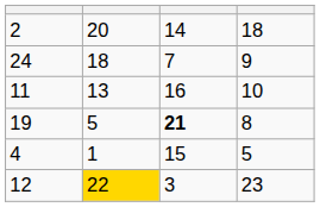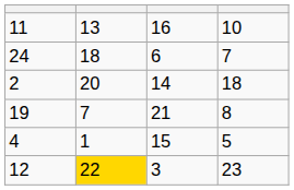rows swapped: 2 <-> 11
24 | column 3: 7 -> 6
24 | column 4: 9 -> 7
19 | column 2: 5 -> 7
19 | column 3: bold -> normal
